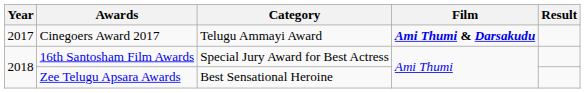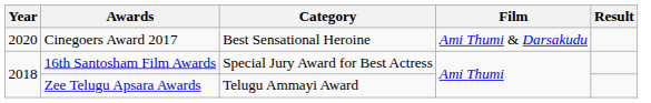Cinegoers Award 2017 | Year: 2017 -> 2020
Cinegoers Award 2017 | Category: Telugu Ammayi Award -> Best Sensational Heroine
Cinegoers Award 2017 | Film: bold -> normal
Zee Telugu Apsara Awards | Category: Best Sensational Heroine -> Telugu Ammayi Award
